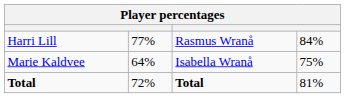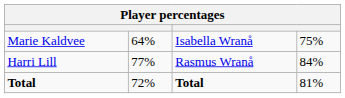rows swapped: Marie Kaldvee <-> Harri Lill
